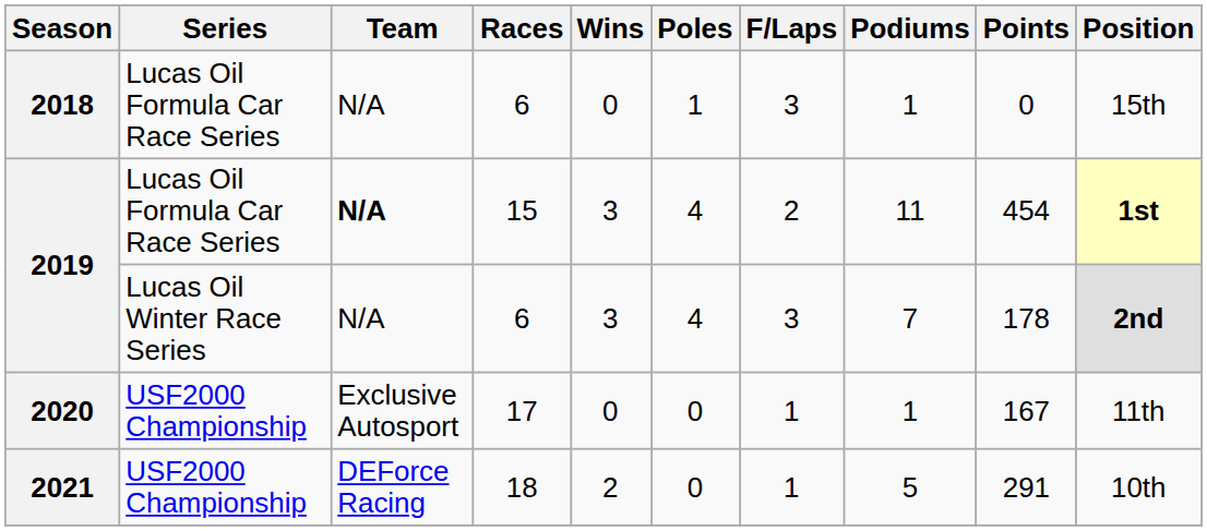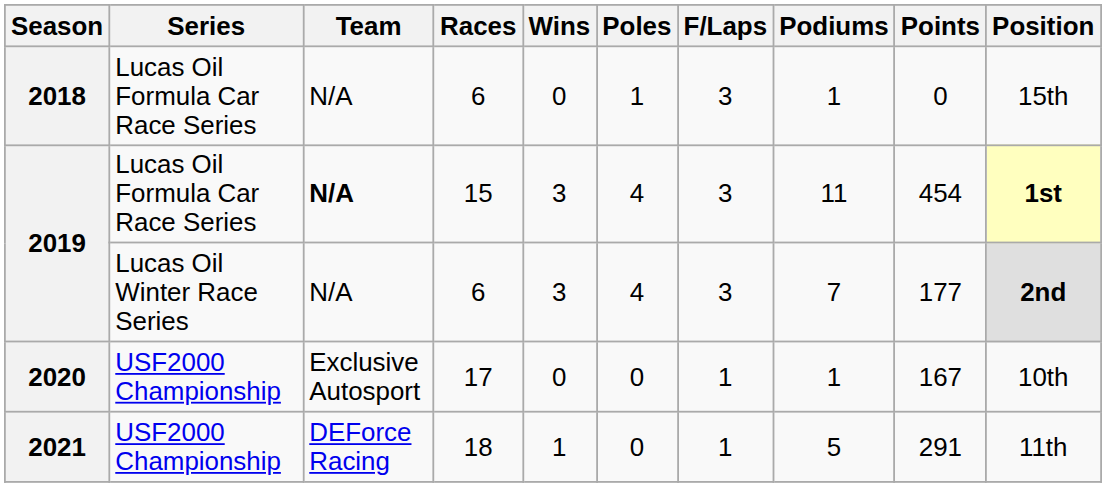2019 / 15 | F/Laps: 2 -> 3
2019 / 6 | Points: 178 -> 177
2020 | Position: 11th -> 10th
2021 | Wins: 2 -> 1
2021 | Position: 10th -> 11th
